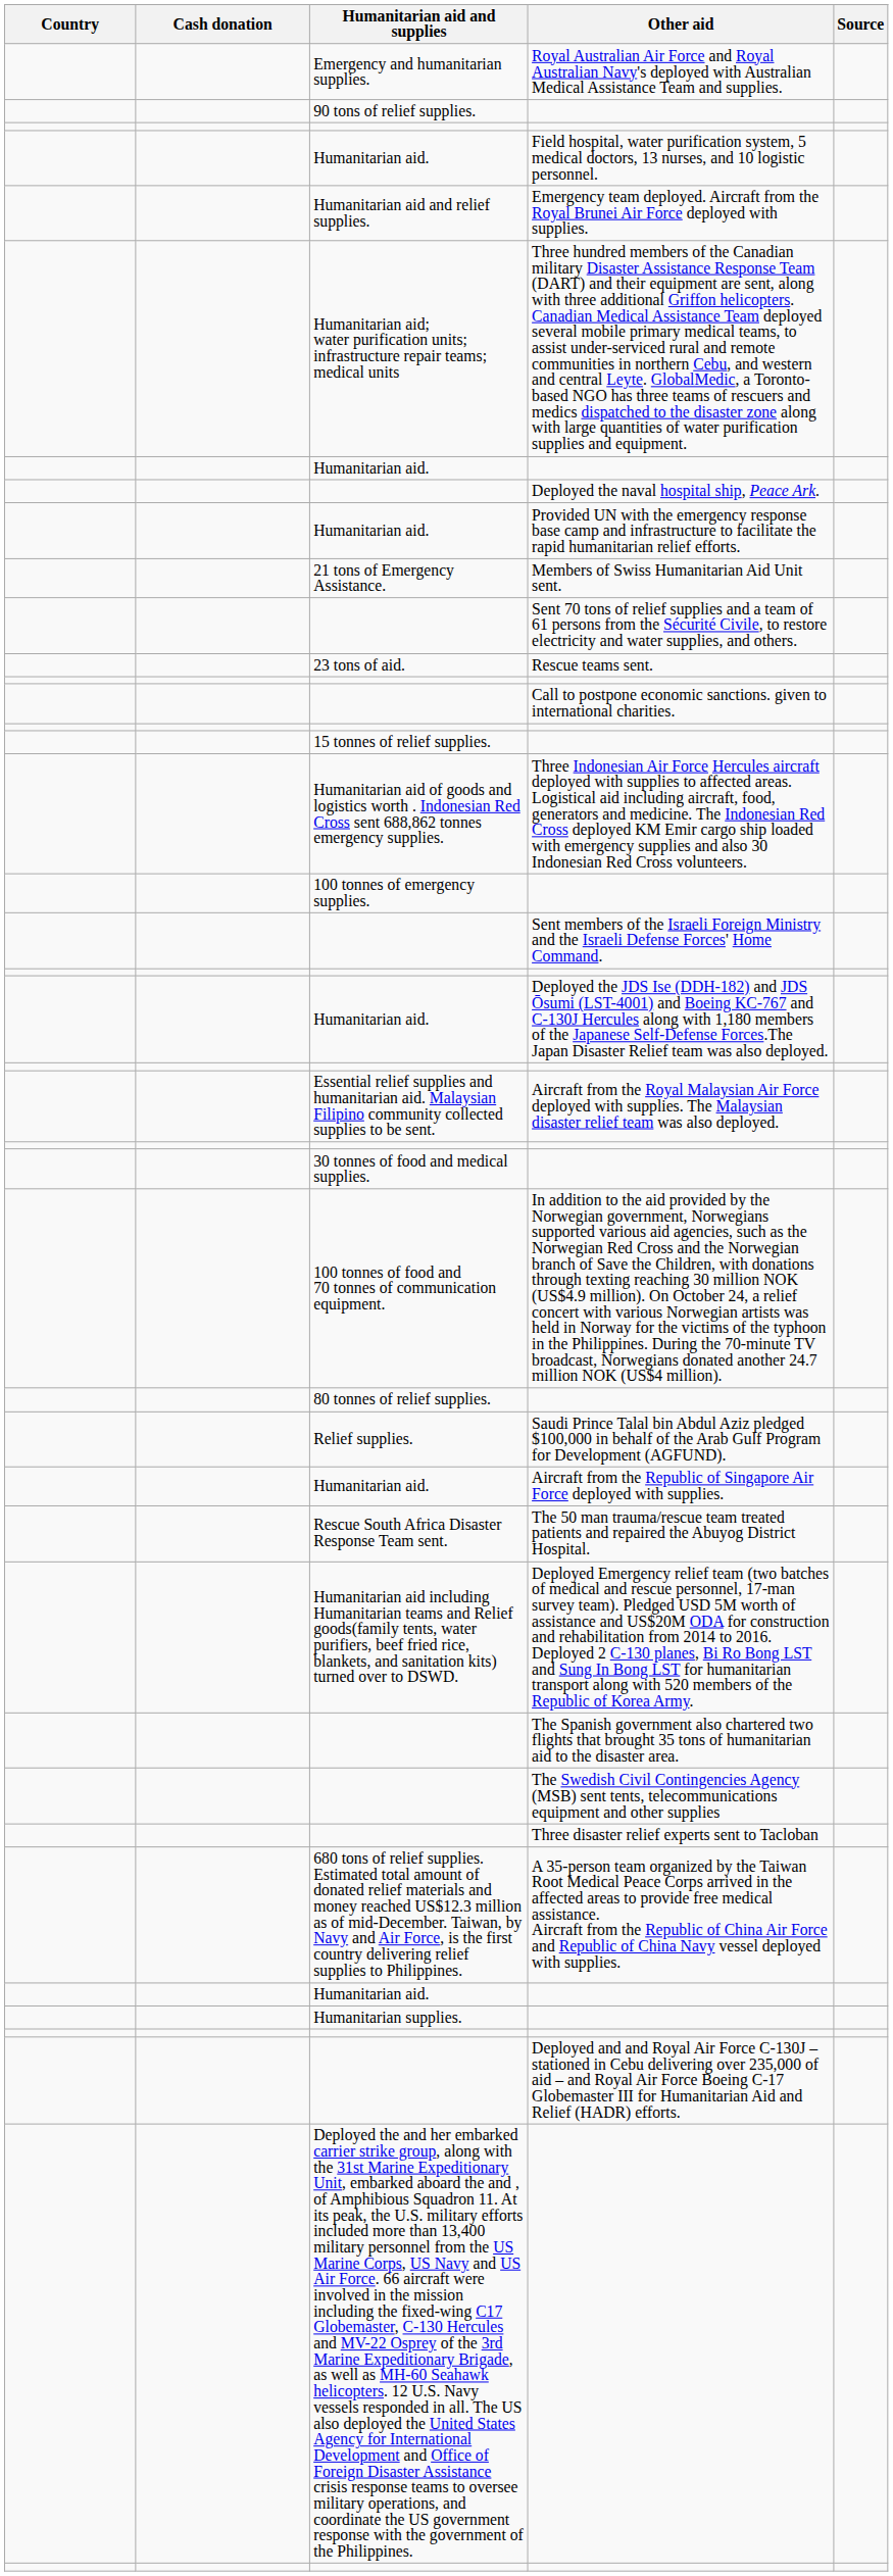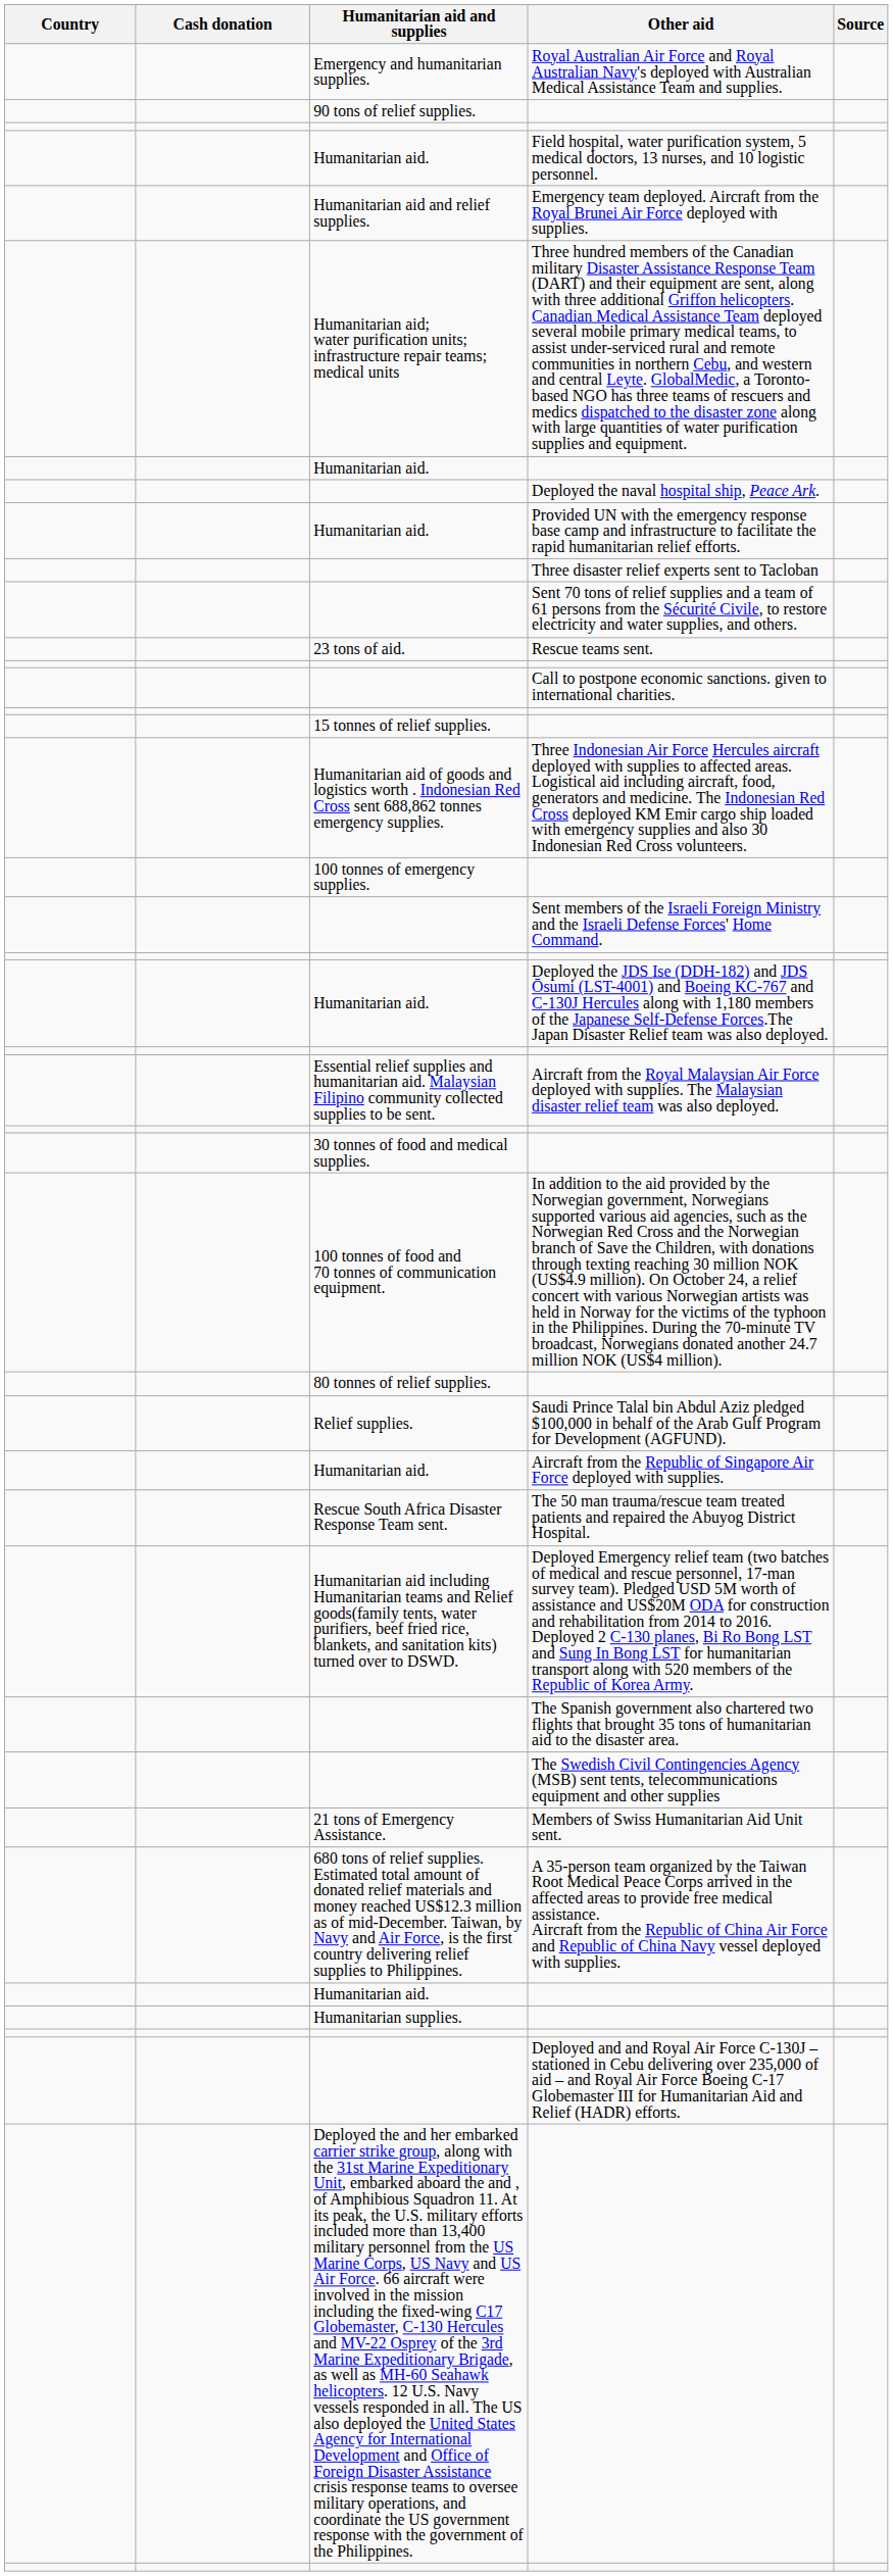rows swapped: Three disaster relief experts sent to Tacloban <-> Members of Swiss Humanitarian Aid Unit sent.
